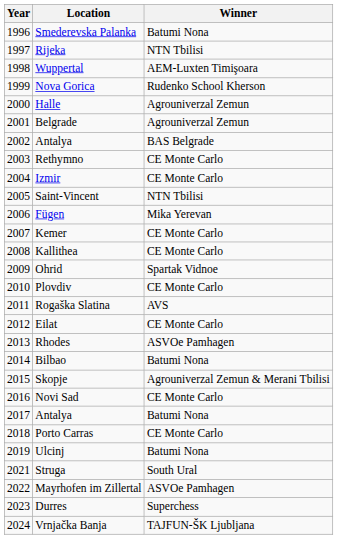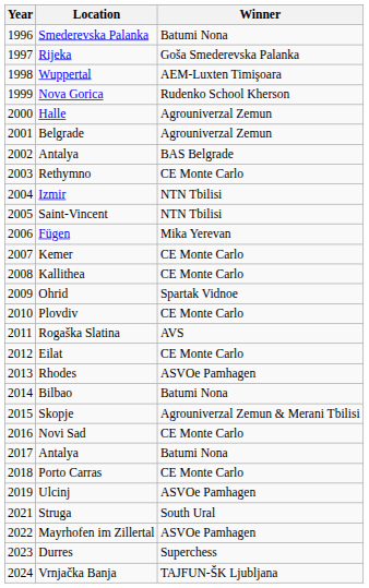Rijeka | Winner: NTN Tbilisi -> Goša Smederevska Palanka
Izmir | Winner: CE Monte Carlo -> NTN Tbilisi
Ulcinj | Winner: Batumi Nona -> ASVOe Pamhagen
